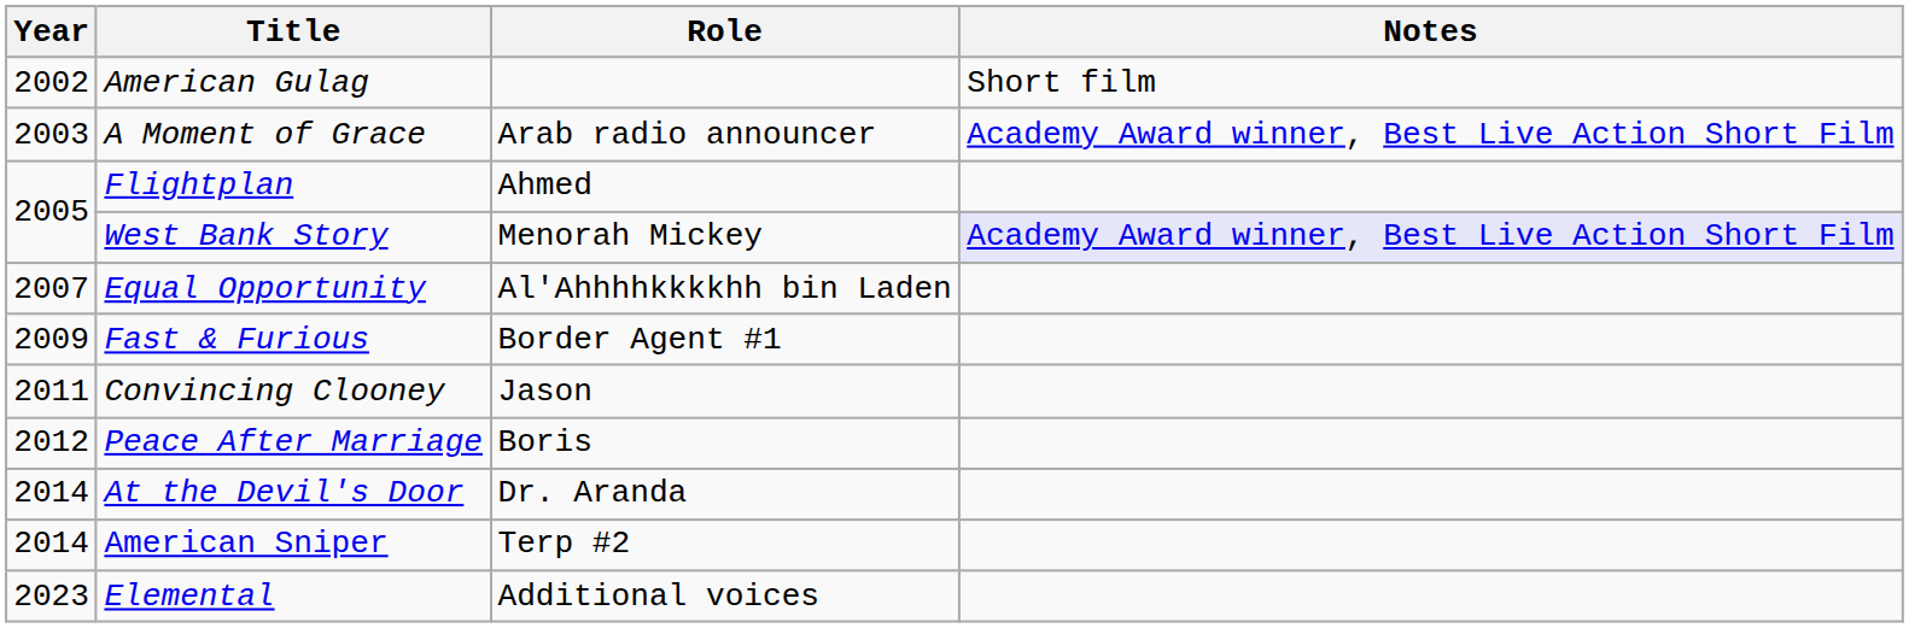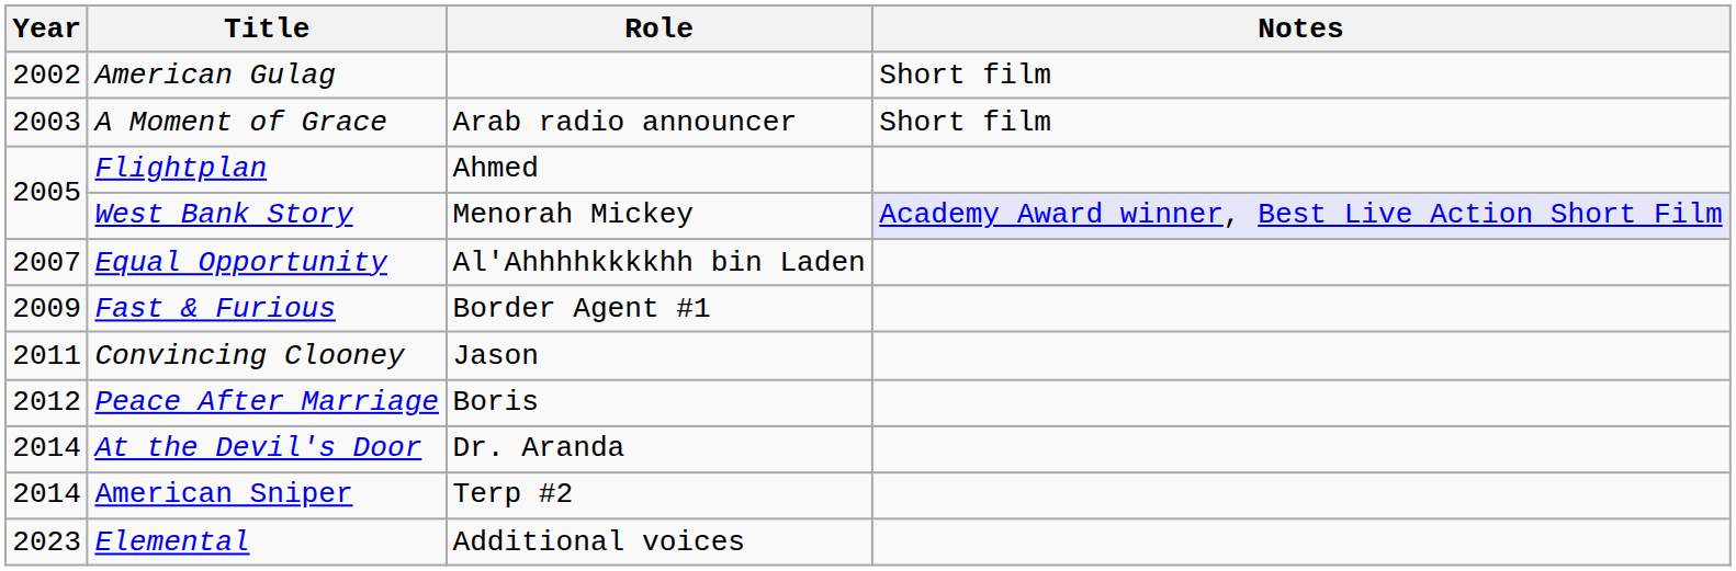A Moment of Grace | Notes: Academy Award winner, Best Live Action Short Film -> Short film
